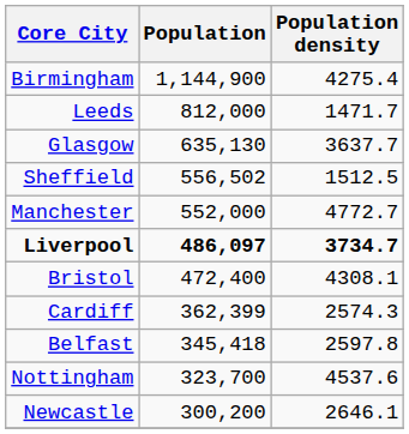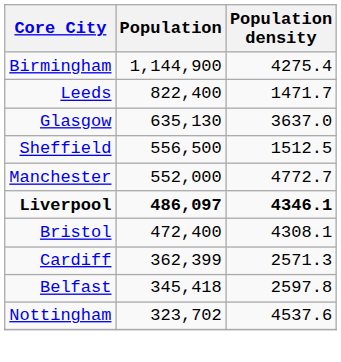Leeds | Population: 812,000 -> 822,400
Glasgow | Population density: 3637.7 -> 3637.0
Sheffield | Population: 556,502 -> 556,500
Liverpool | Population density: 3734.7 -> 4346.1
Cardiff | Population density: 2574.3 -> 2571.3
Nottingham | Population: 323,700 -> 323,702
- row: Newcastle | 300,200 | 2646.1
